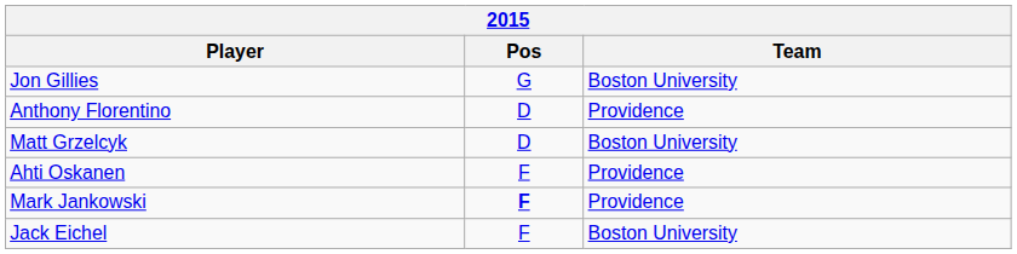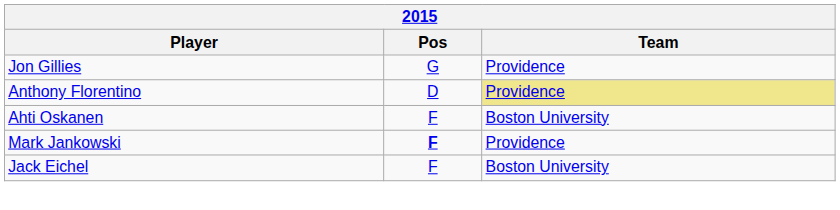Jon Gillies | Team: Boston University -> Providence
Anthony Florentino | Team: no background -> khaki background
- row: Matt Grzelcyk | D | Boston University
Ahti Oskanen | Team: Providence -> Boston University
